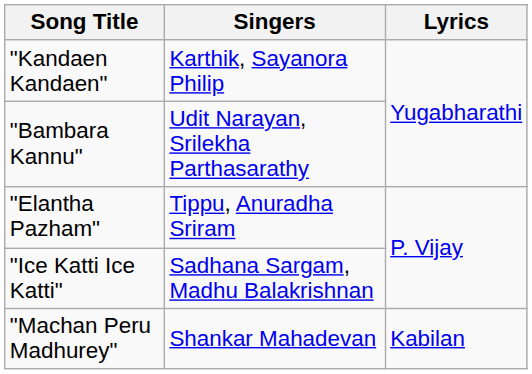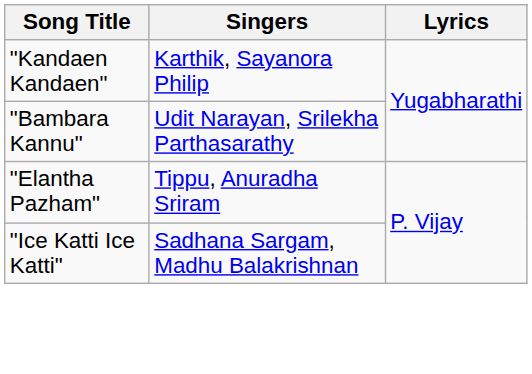- row: "Machan Peru Madhurey" | Shankar Mahadevan | Kabilan
